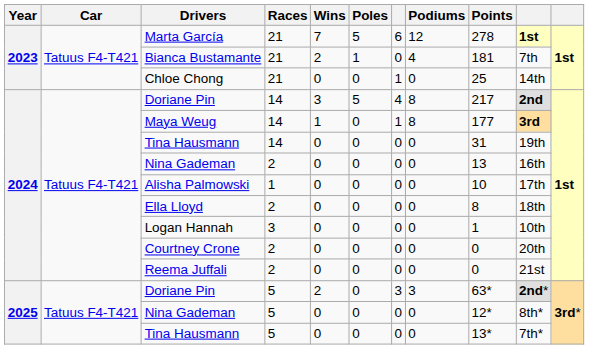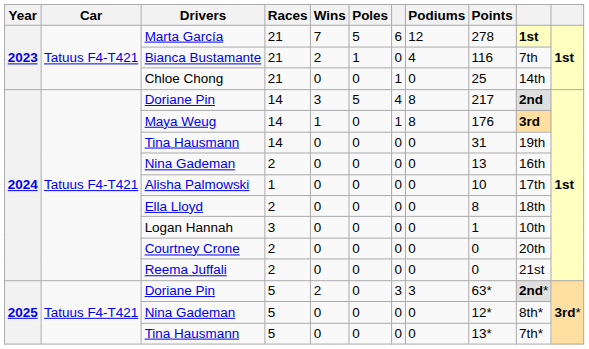Bianca Bustamante | Points: 181 -> 116
Maya Weug | Points: 177 -> 176
